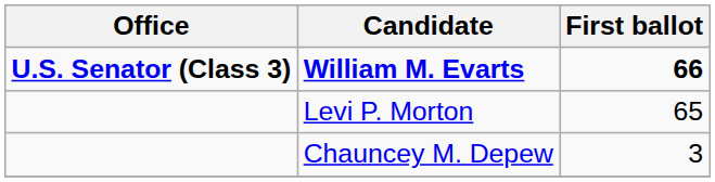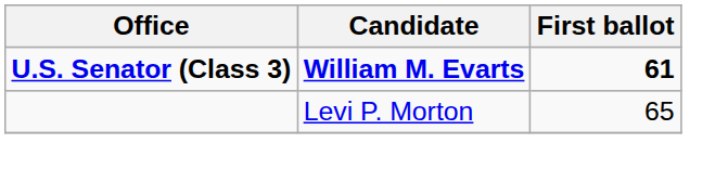William M. Evarts | First ballot: 66 -> 61
- row: Chauncey M. Depew | 3
